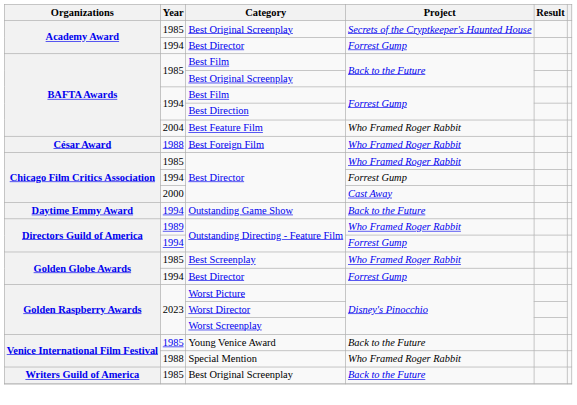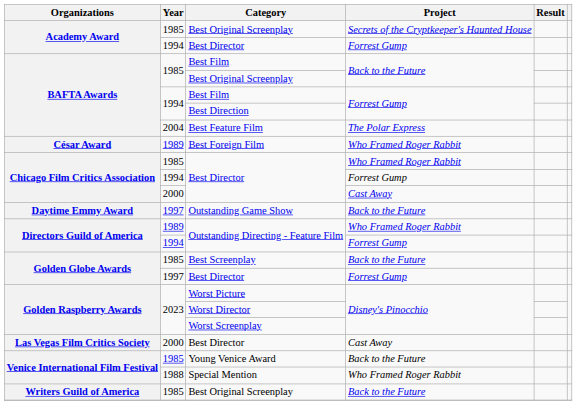Best Feature Film | Project: Who Framed Roger Rabbit -> The Polar Express
Best Foreign Film | Year: 1988 -> 1989
Outstanding Game Show | Year: 1994 -> 1997
Best Screenplay | Project: Who Framed Roger Rabbit -> Back to the Future
Golden Globe Awards / Best Director | Year: 1994 -> 1997
+ row: Las Vegas Film Critics Society | 2000 | Best Director | Cast Away
